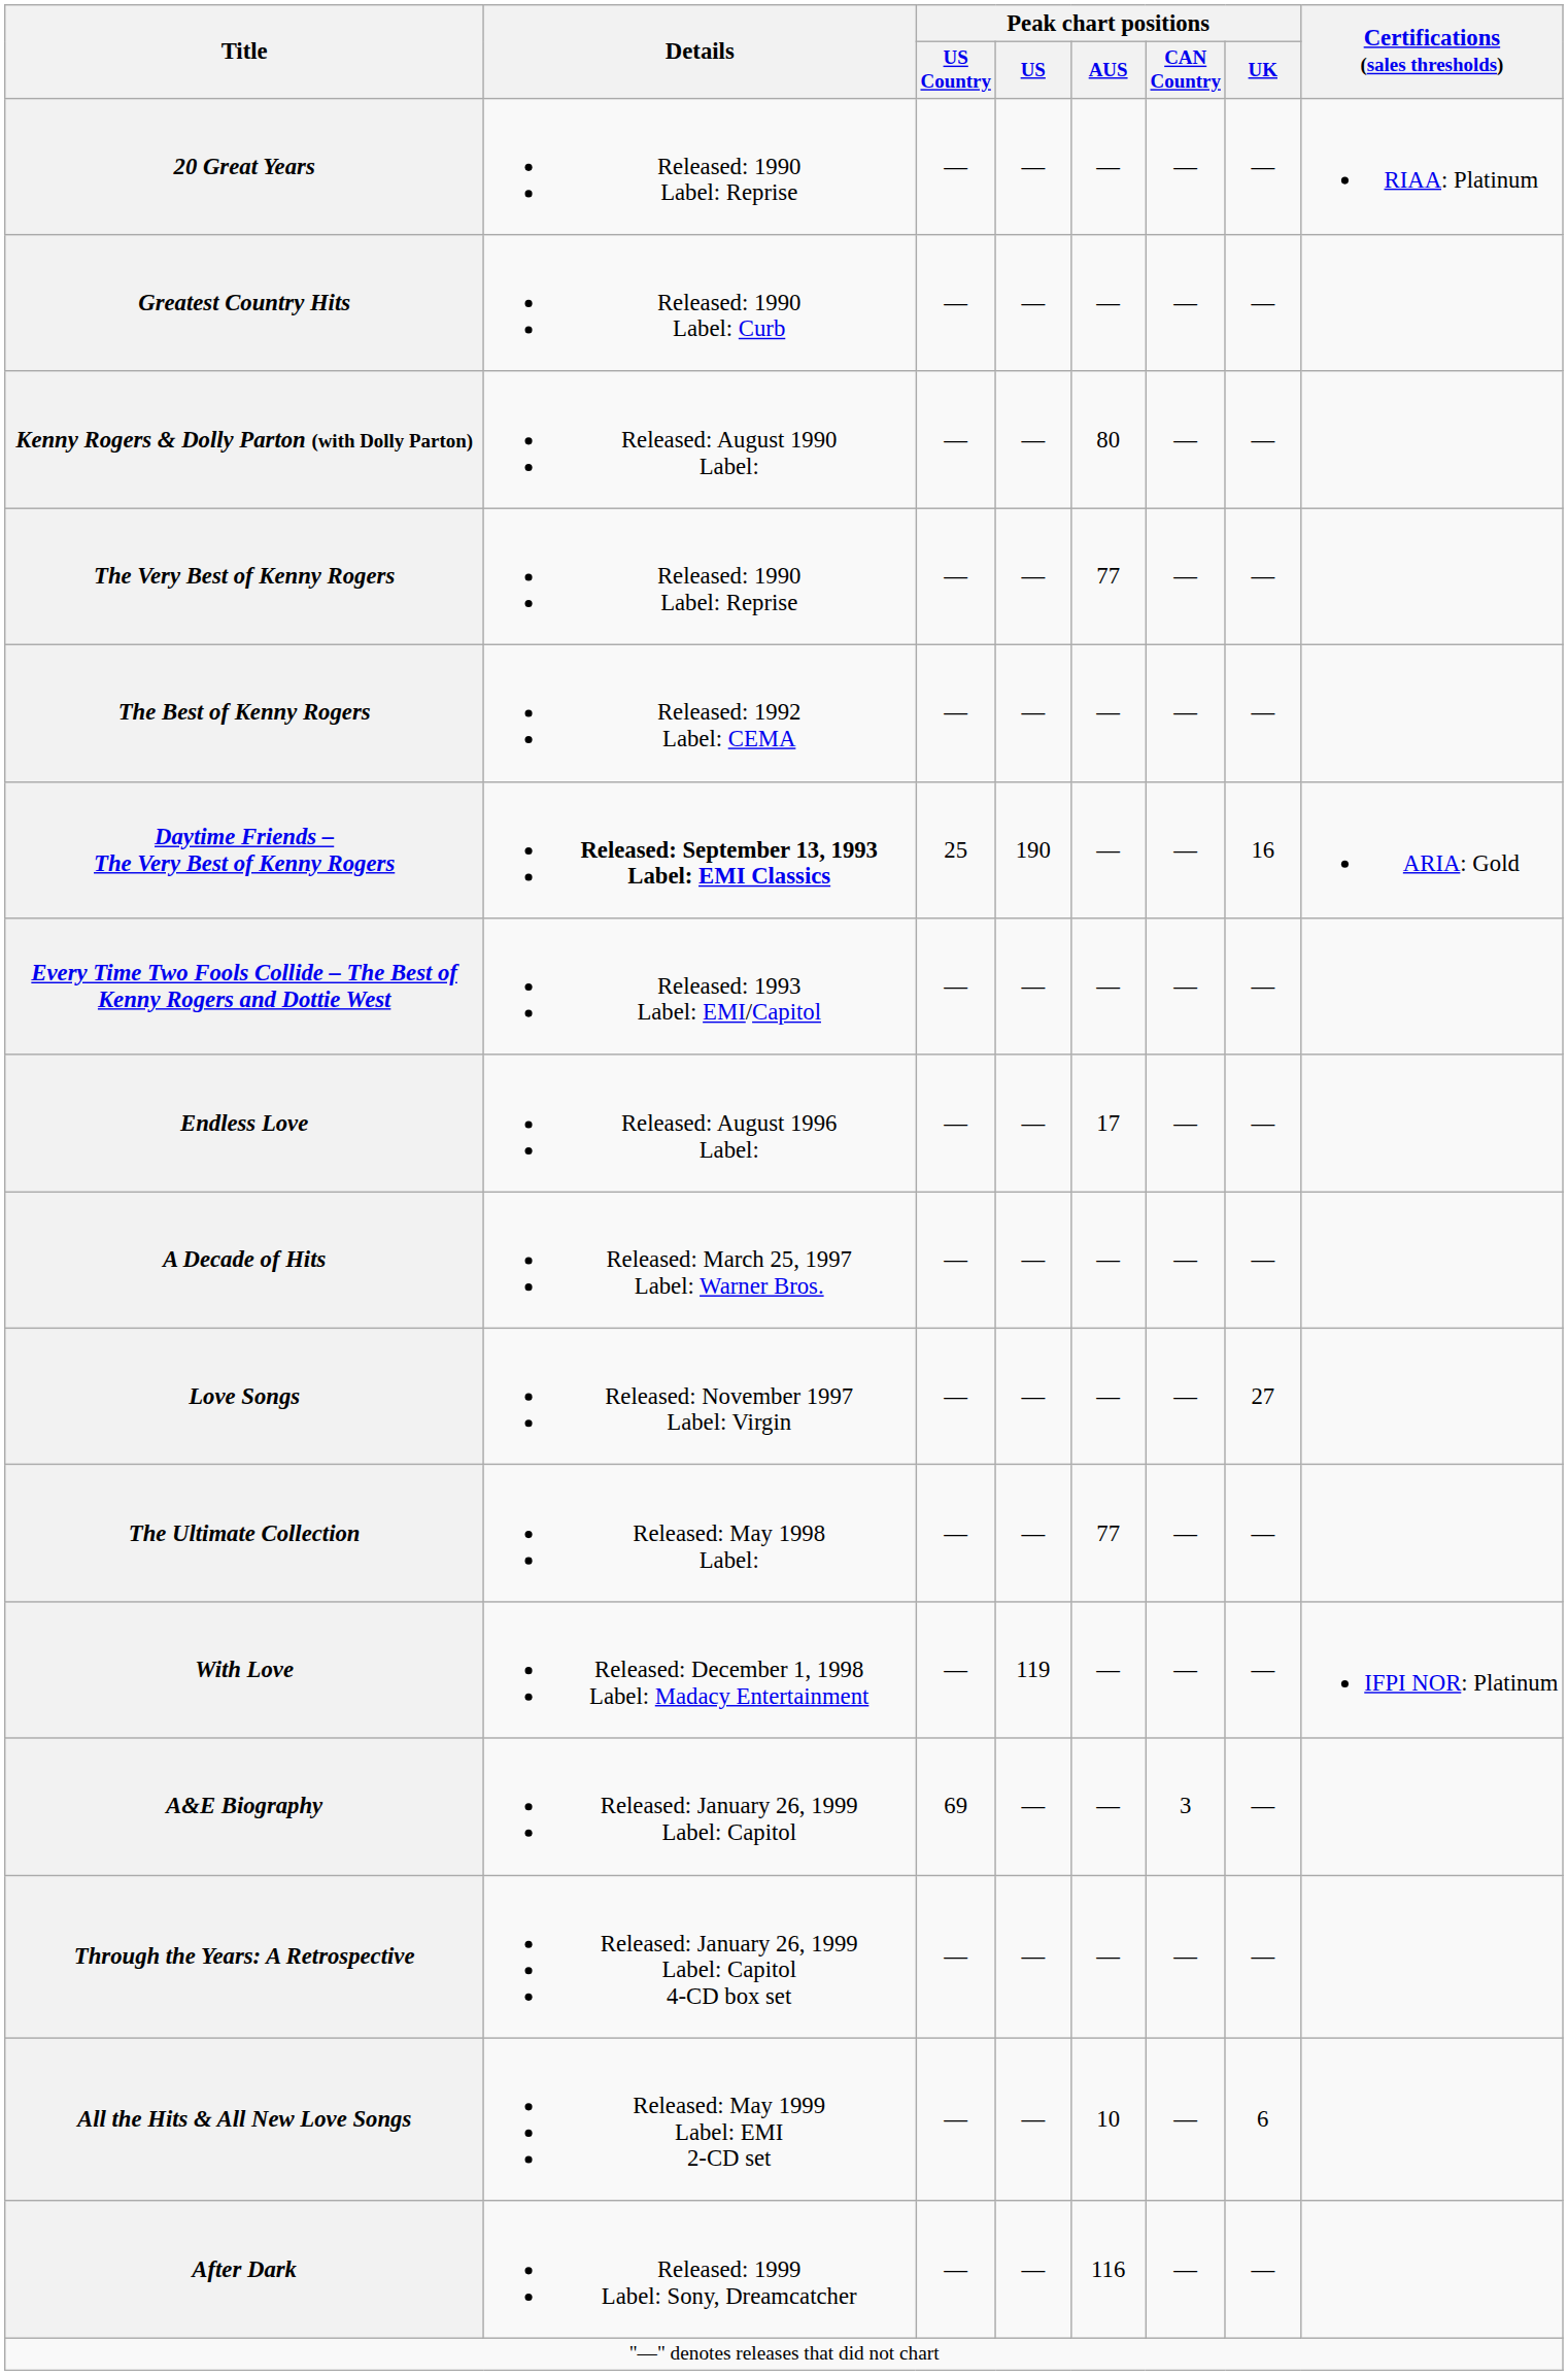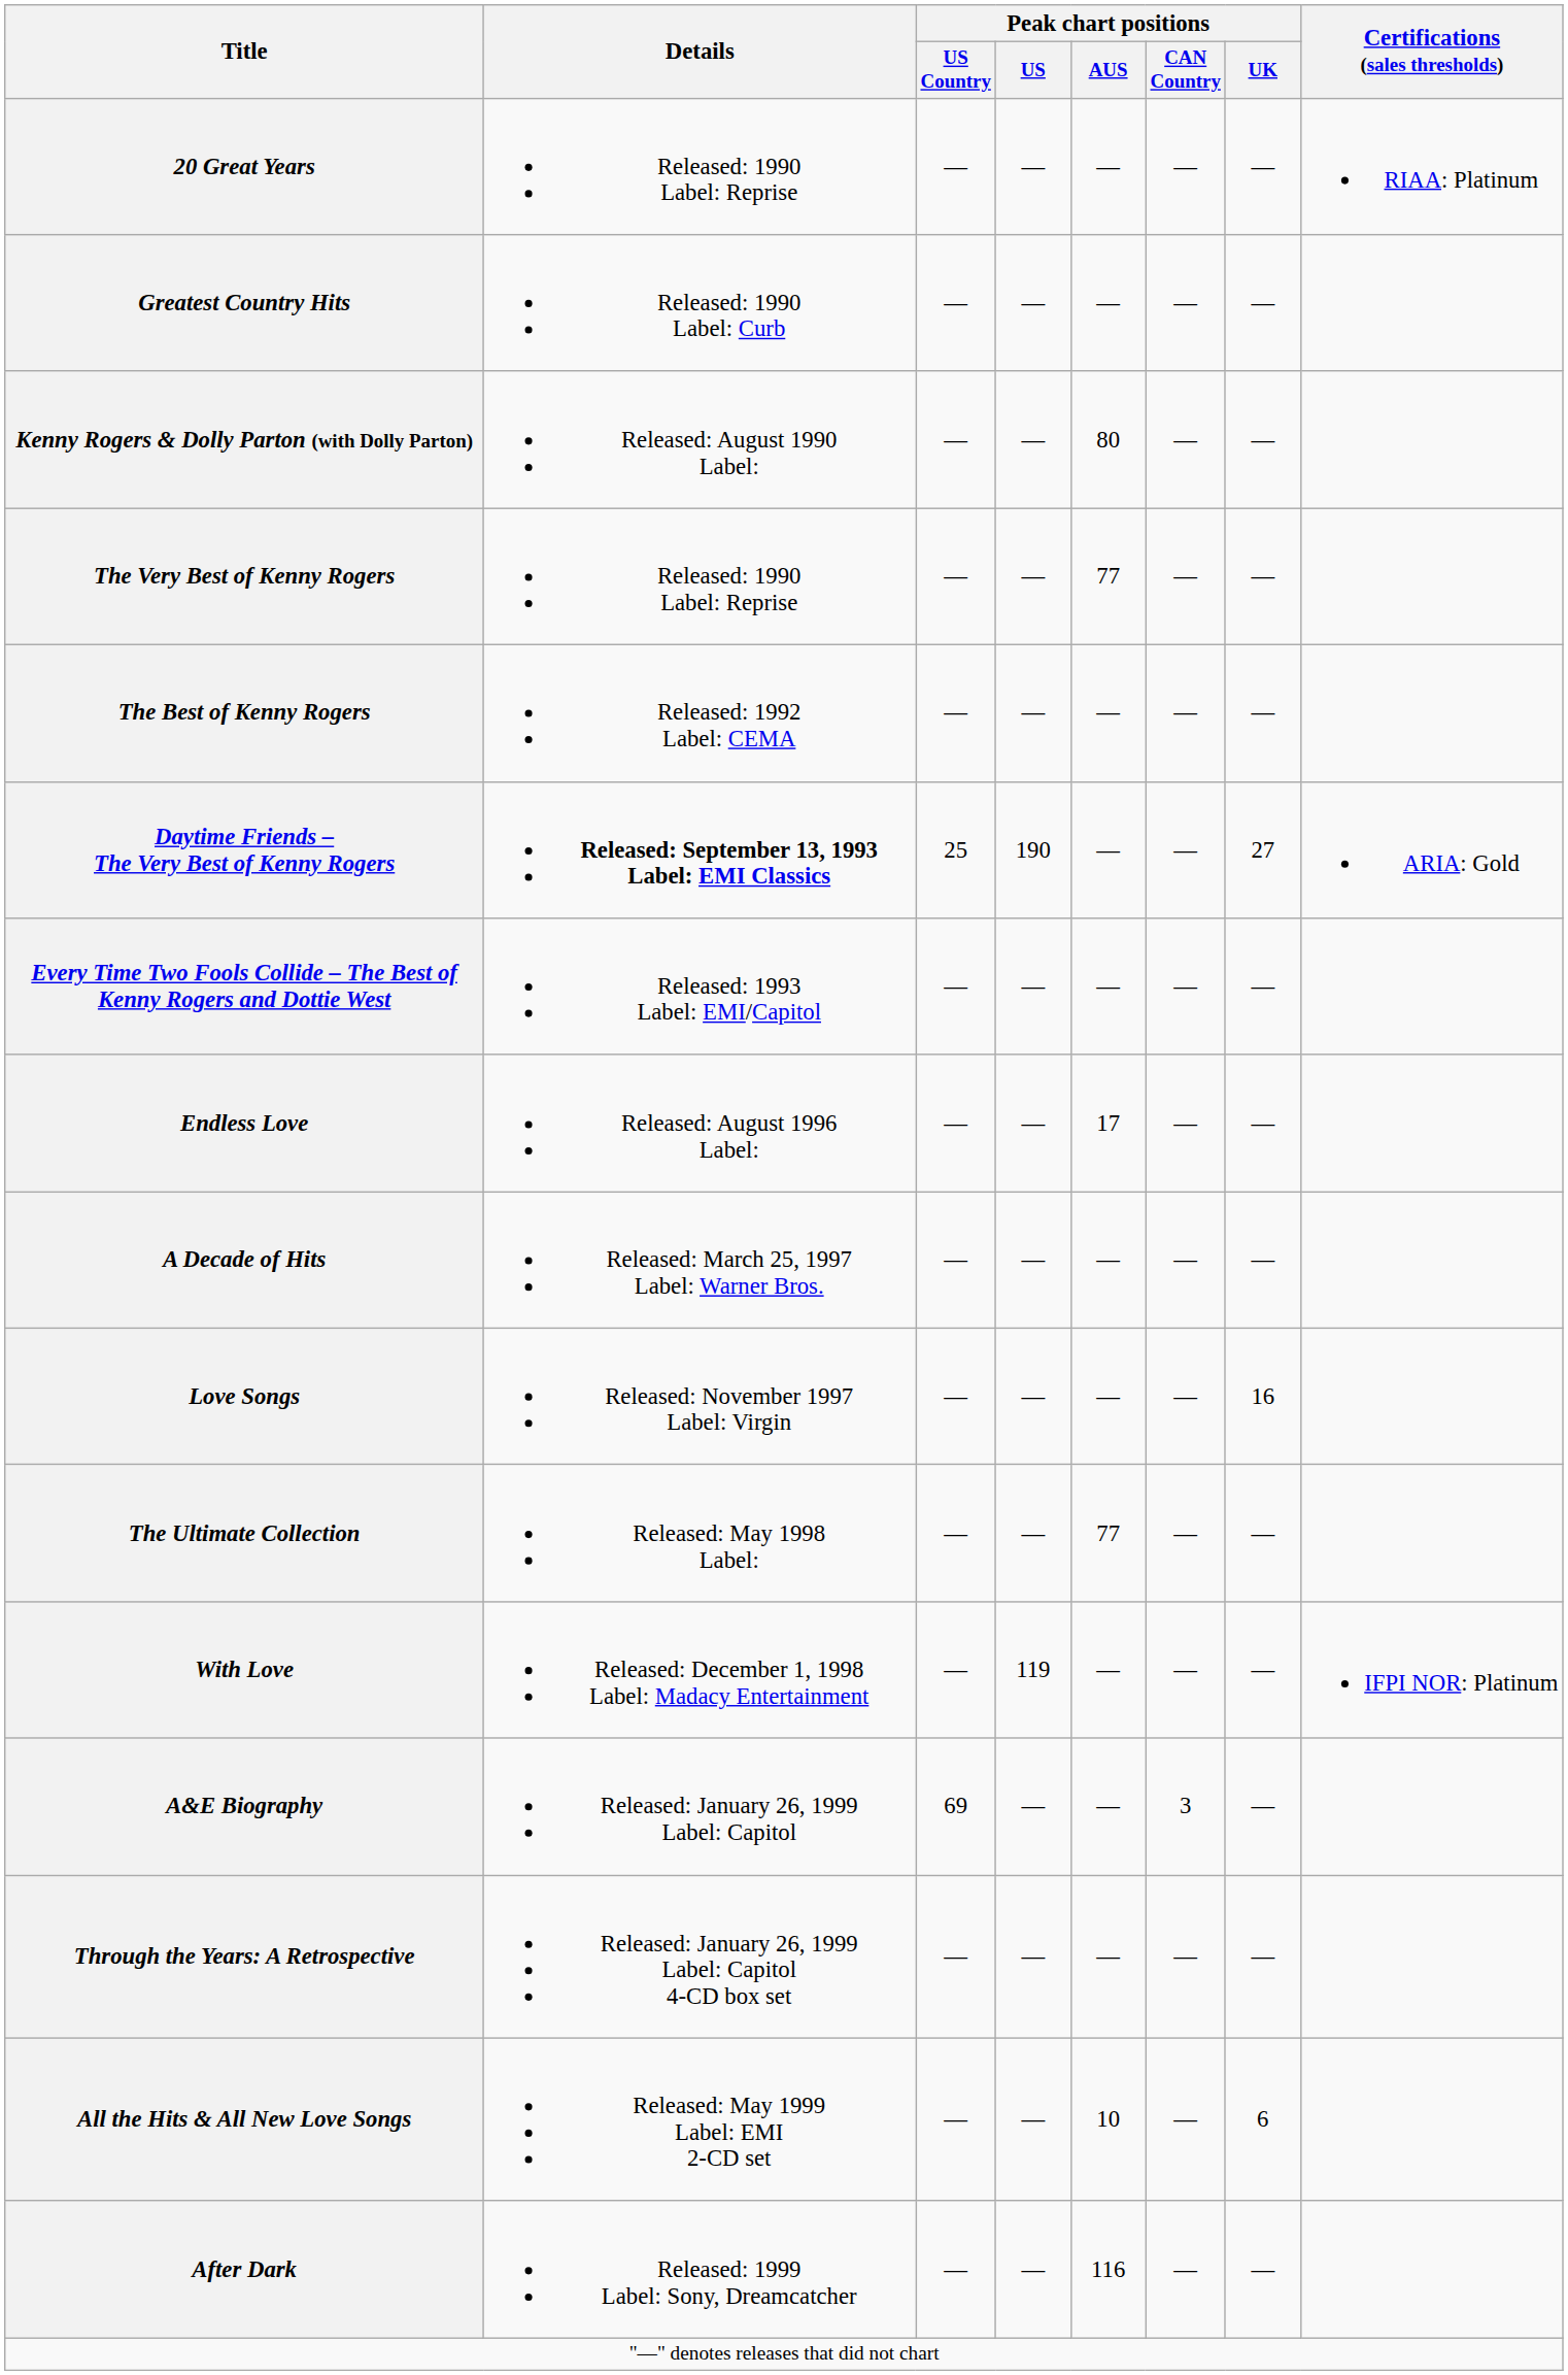Daytime Friends – The Very Best of Kenny Rogers | Peak chart positions / UK: 16 -> 27
Love Songs | Peak chart positions / UK: 27 -> 16
